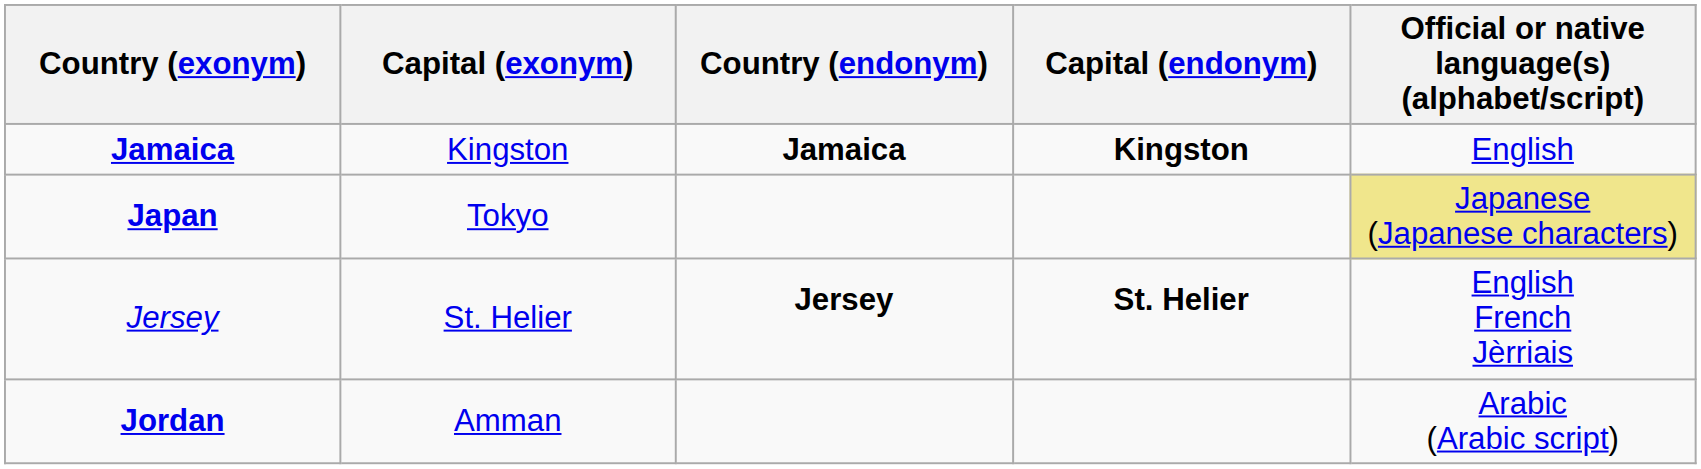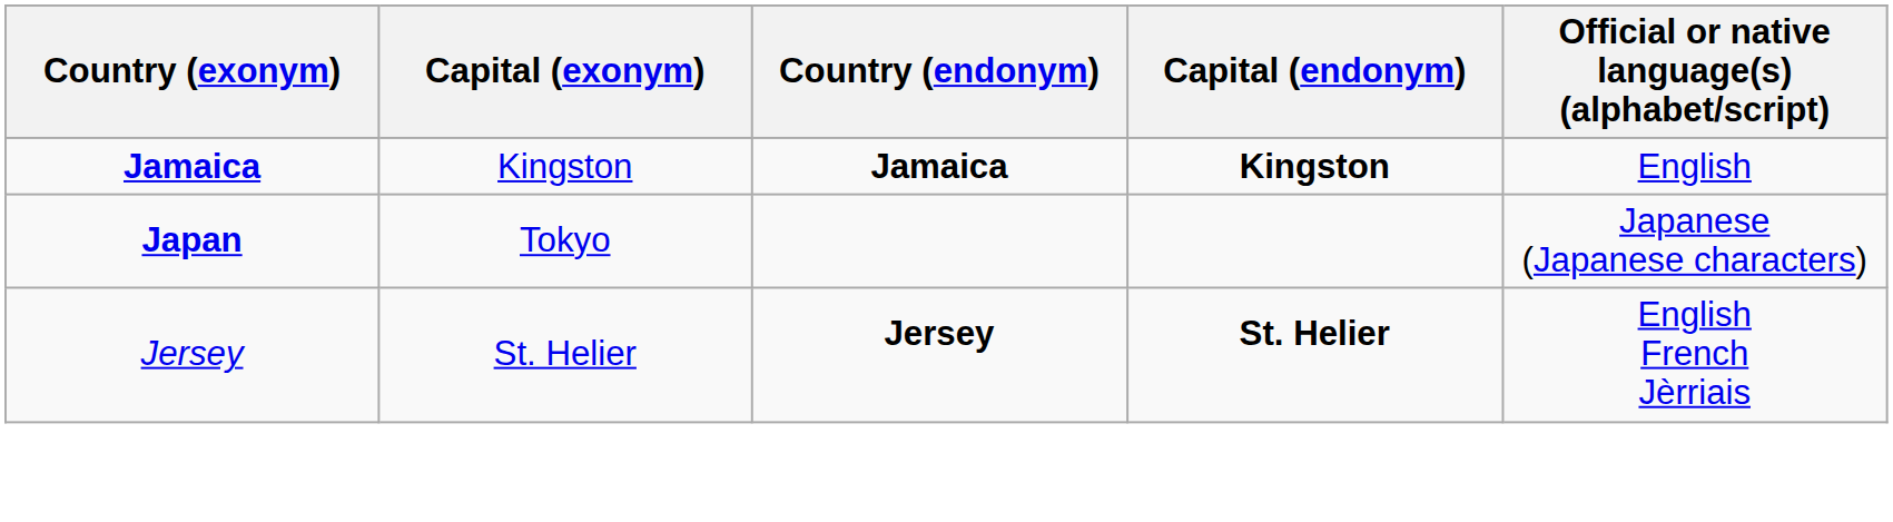Japan | Official or native language(s) (alphabet/script): khaki background -> no background
- row: Jordan | Amman | Arabic (Arabic script)
